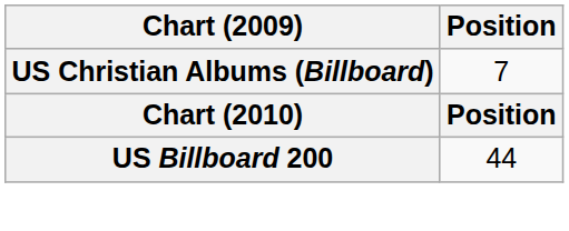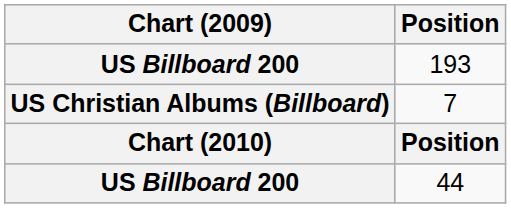+ row: US Billboard 200 | 193
